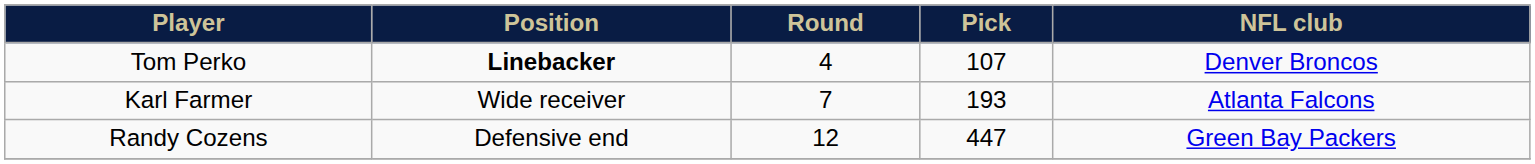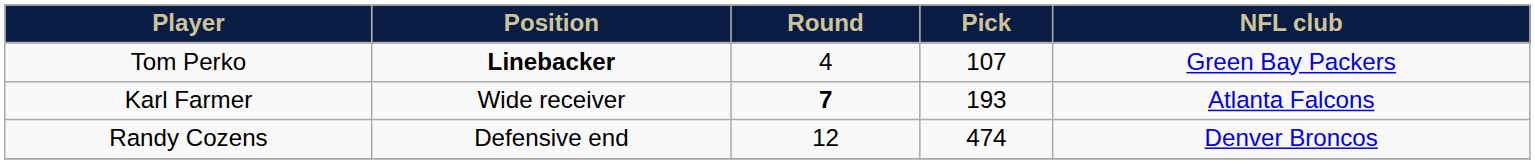Tom Perko | NFL club: Denver Broncos -> Green Bay Packers
Karl Farmer | Round: normal -> bold
Randy Cozens | Pick: 447 -> 474
Randy Cozens | NFL club: Green Bay Packers -> Denver Broncos
